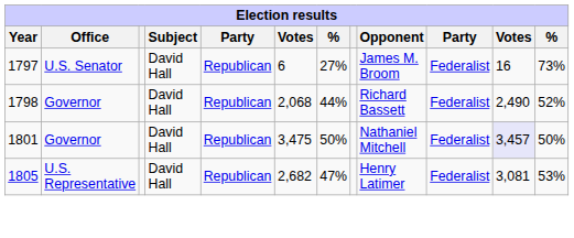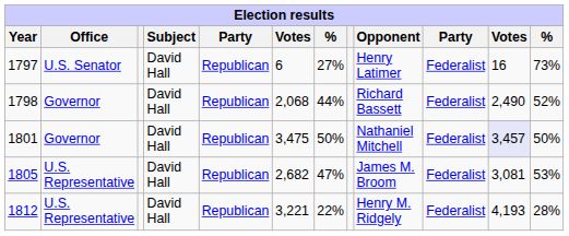1797 | Opponent: James M. Broom -> Henry Latimer
1805 | Opponent: Henry Latimer -> James M. Broom
+ row: 1812 | U.S. Representative | David Hall | Republican | 3,221 | 22% | Henry M. Ridgely | Federalist | 4,193 | 28%
